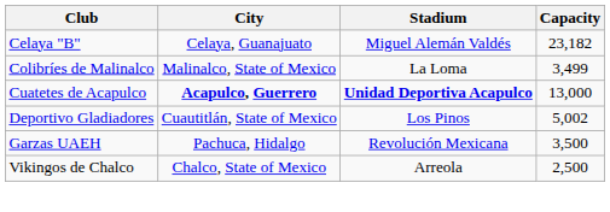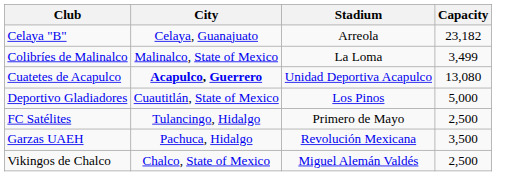Celaya "B" | Stadium: Miguel Alemán Valdés -> Arreola
Cuatetes de Acapulco | Stadium: bold -> normal
Cuatetes de Acapulco | Capacity: 13,000 -> 13,080
Deportivo Gladiadores | Capacity: 5,002 -> 5,000
+ row: FC Satélites | Tulancingo, Hidalgo | Primero de Mayo | 2,500
Vikingos de Chalco | Stadium: Arreola -> Miguel Alemán Valdés
